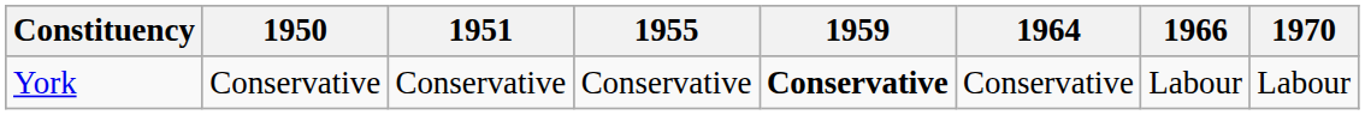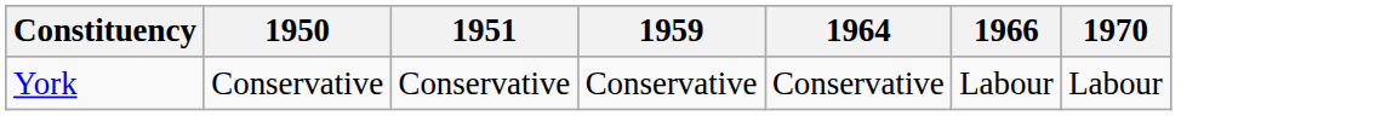- column: 1955 | Conservative
York | 1959: bold -> normal
